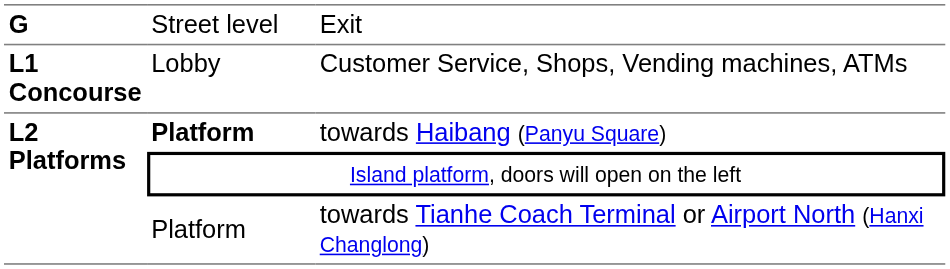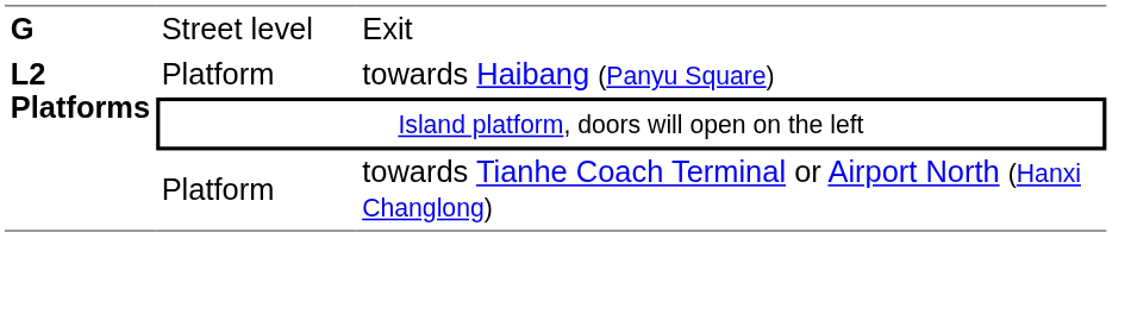- row: L1 Concourse | Lobby | Customer Service, Shops, Vending machines, ATMs
towards Haibang (Panyu Square) | column 2: bold -> normal
